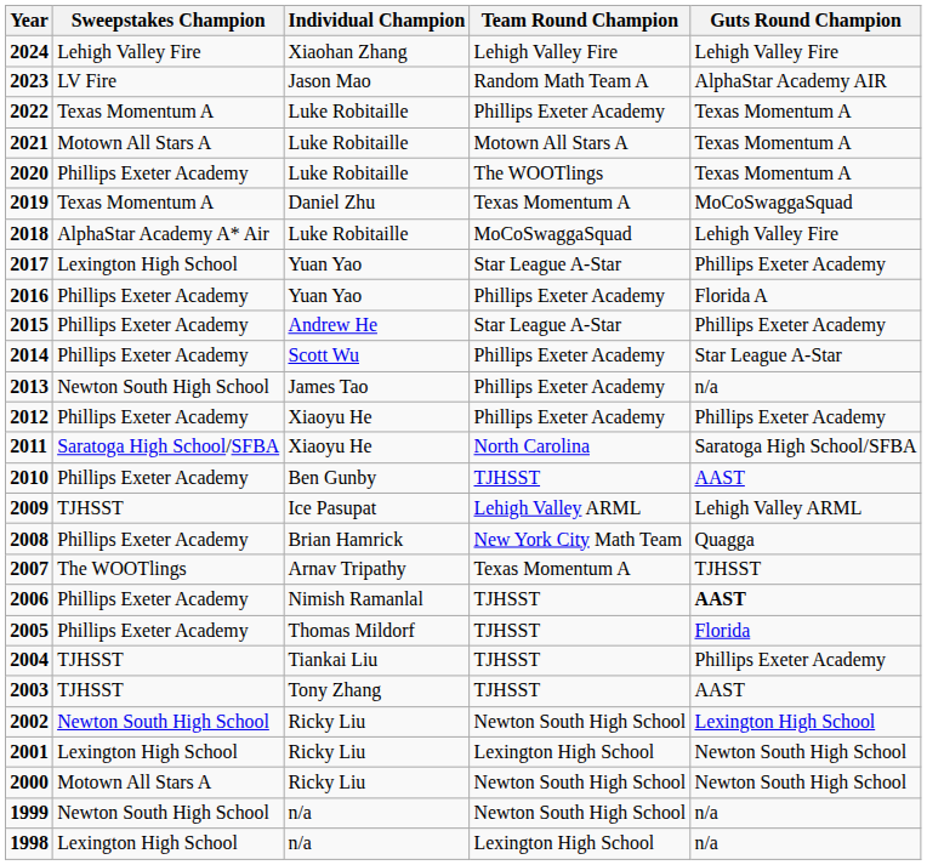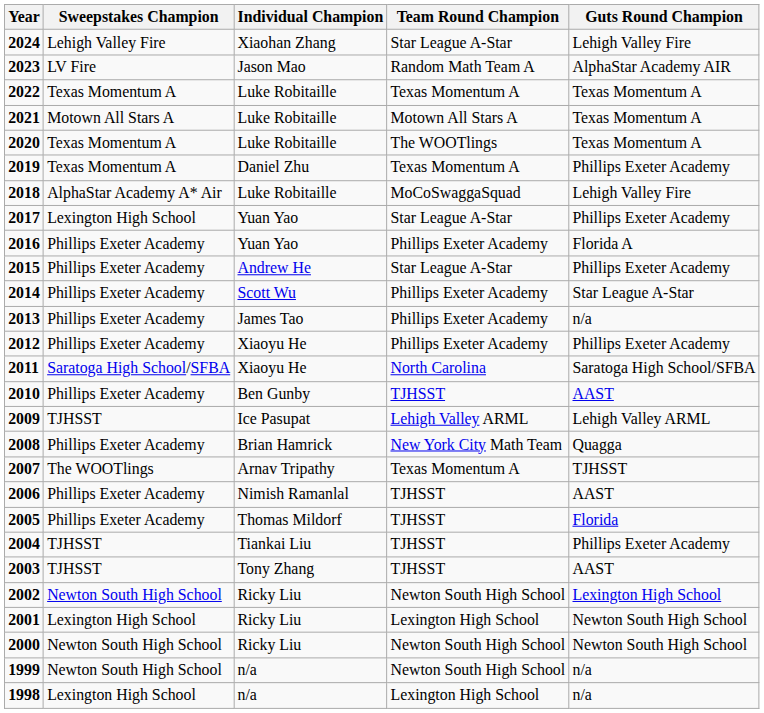2024 | Team Round Champion: Lehigh Valley Fire -> Star League A-Star
2022 | Team Round Champion: Phillips Exeter Academy -> Texas Momentum A
2020 | Sweepstakes Champion: Phillips Exeter Academy -> Texas Momentum A
2019 | Guts Round Champion: MoCoSwaggaSquad -> Phillips Exeter Academy
2013 | Sweepstakes Champion: Newton South High School -> Phillips Exeter Academy
2006 | Guts Round Champion: bold -> normal
2000 | Sweepstakes Champion: Motown All Stars A -> Newton South High School
